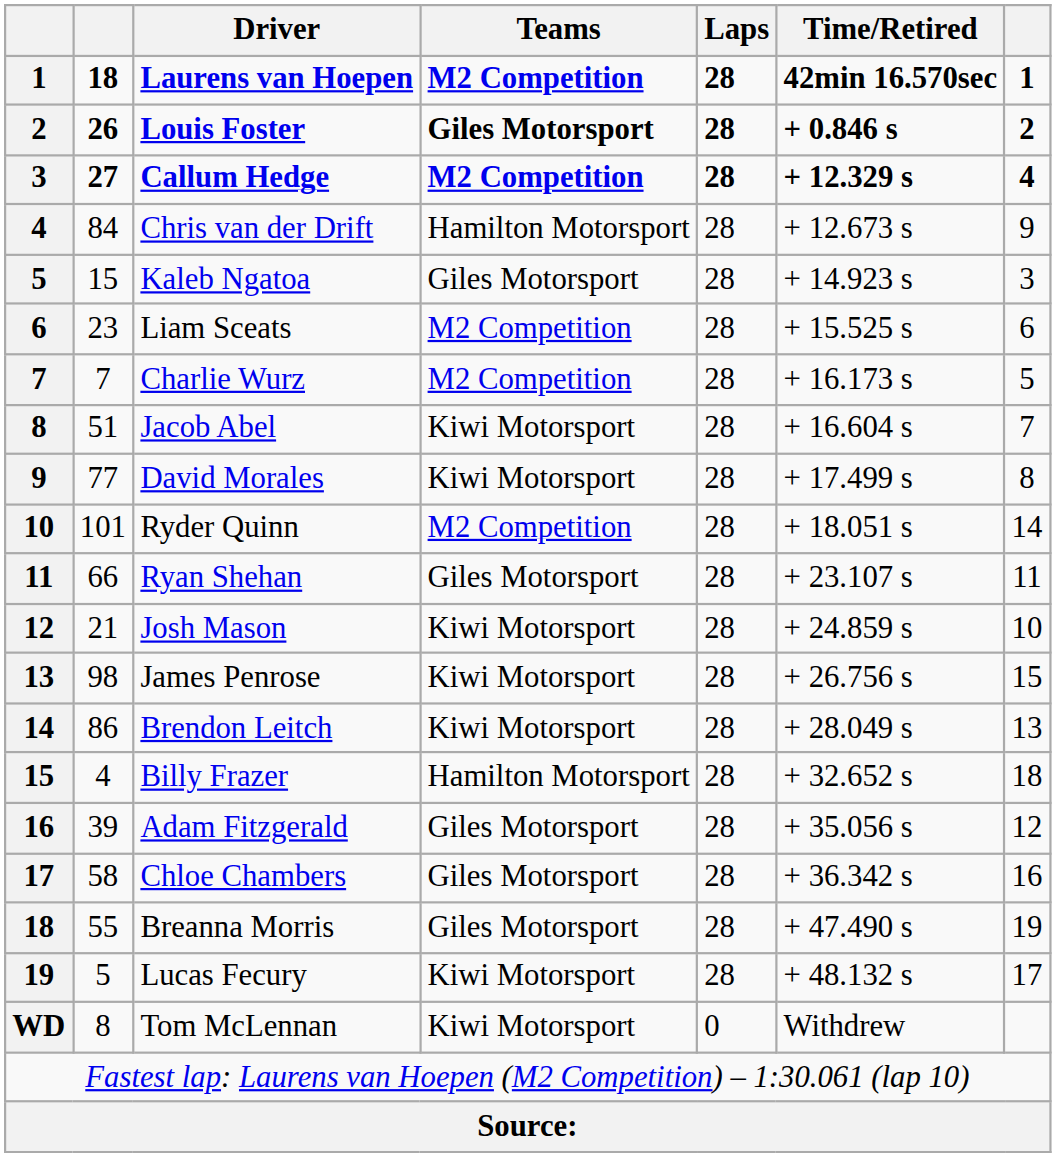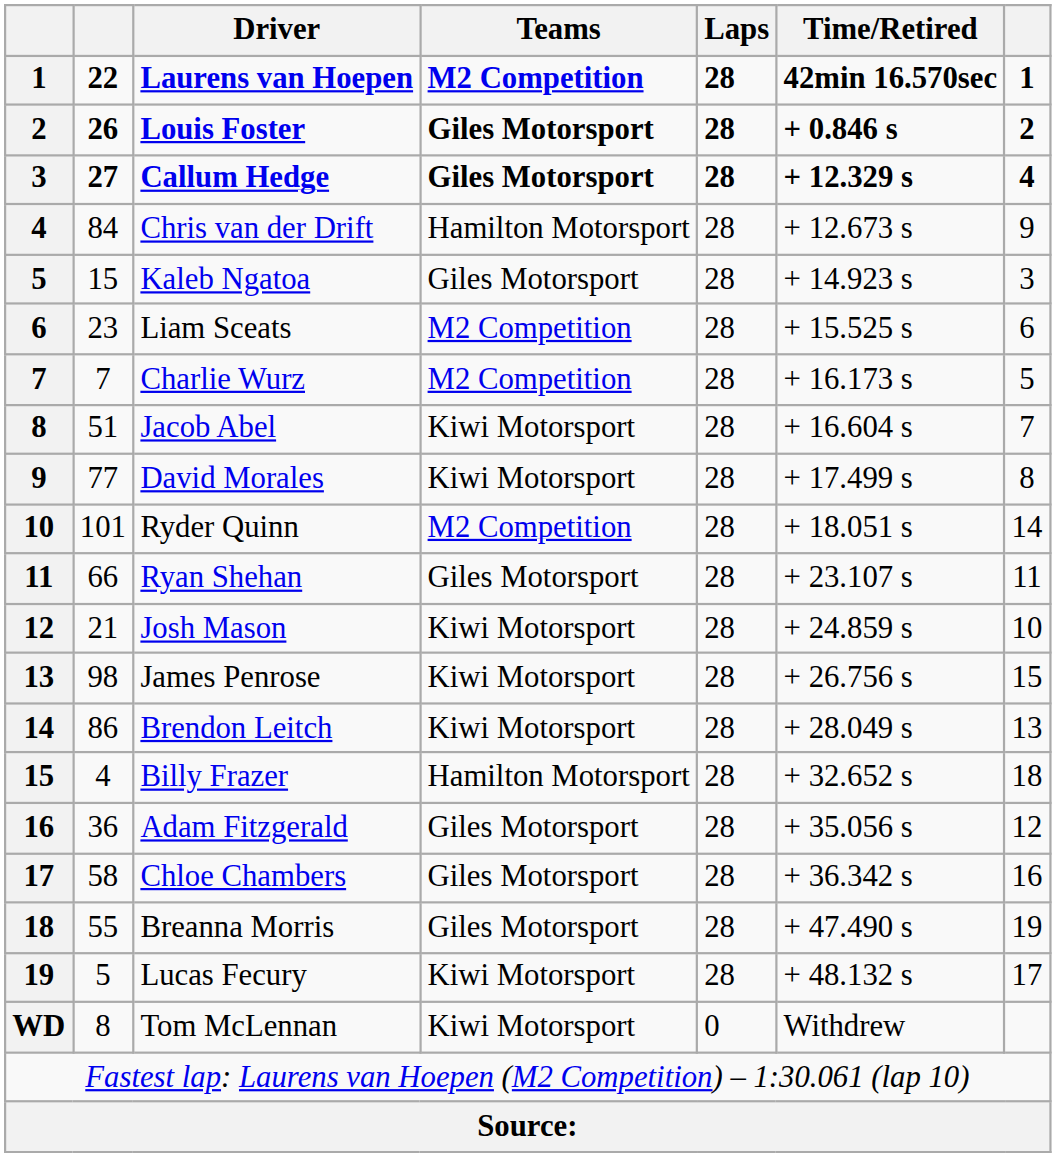Laurens van Hoepen | column 2: 18 -> 22
Callum Hedge | Teams: M2 Competition -> Giles Motorsport
Adam Fitzgerald | column 2: 39 -> 36
